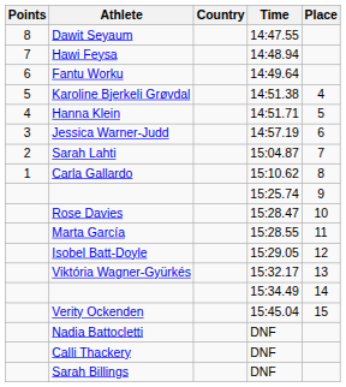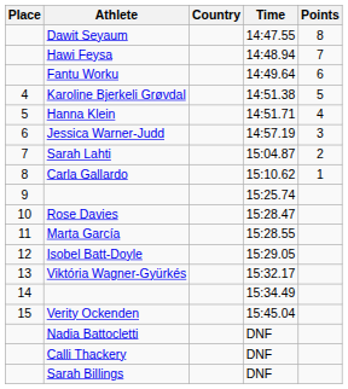columns swapped: Place <-> Points
